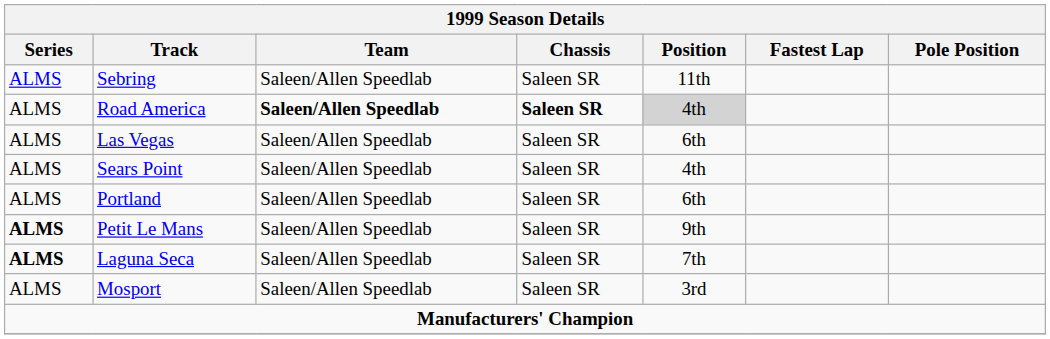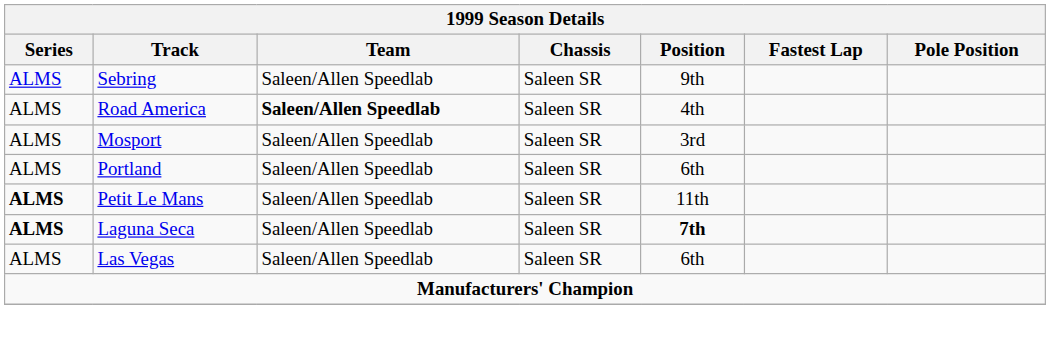Sebring | Position: 11th -> 9th
Road America | Chassis: bold -> normal
Road America | Position: lightgrey background -> no background
rows swapped: Mosport <-> Las Vegas
- row: ALMS | Sears Point | Saleen/Allen Speedlab | Saleen SR | 4th
Petit Le Mans | Position: 9th -> 11th
Laguna Seca | Position: normal -> bold
